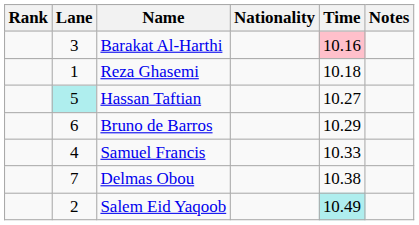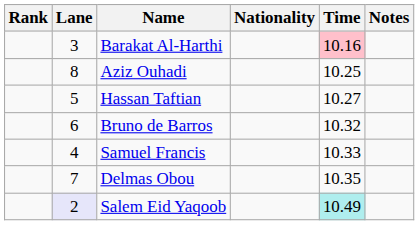- row: 1 | Reza Ghasemi | 10.18
+ row: 8 | Aziz Ouhadi | 10.25
Hassan Taftian | Lane: paleturquoise background -> no background
Bruno de Barros | Time: 10.29 -> 10.32
Delmas Obou | Time: 10.38 -> 10.35
Salem Eid Yaqoob | Lane: no background -> lavender background
